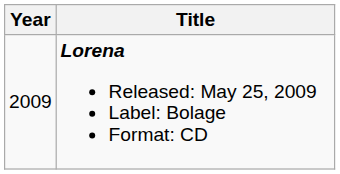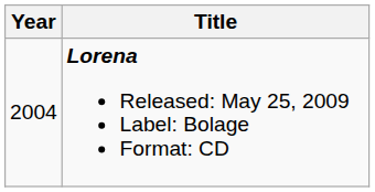Lorena Released: May 25, 2009 Label: Bolage Format: CD | Year: 2009 -> 2004
